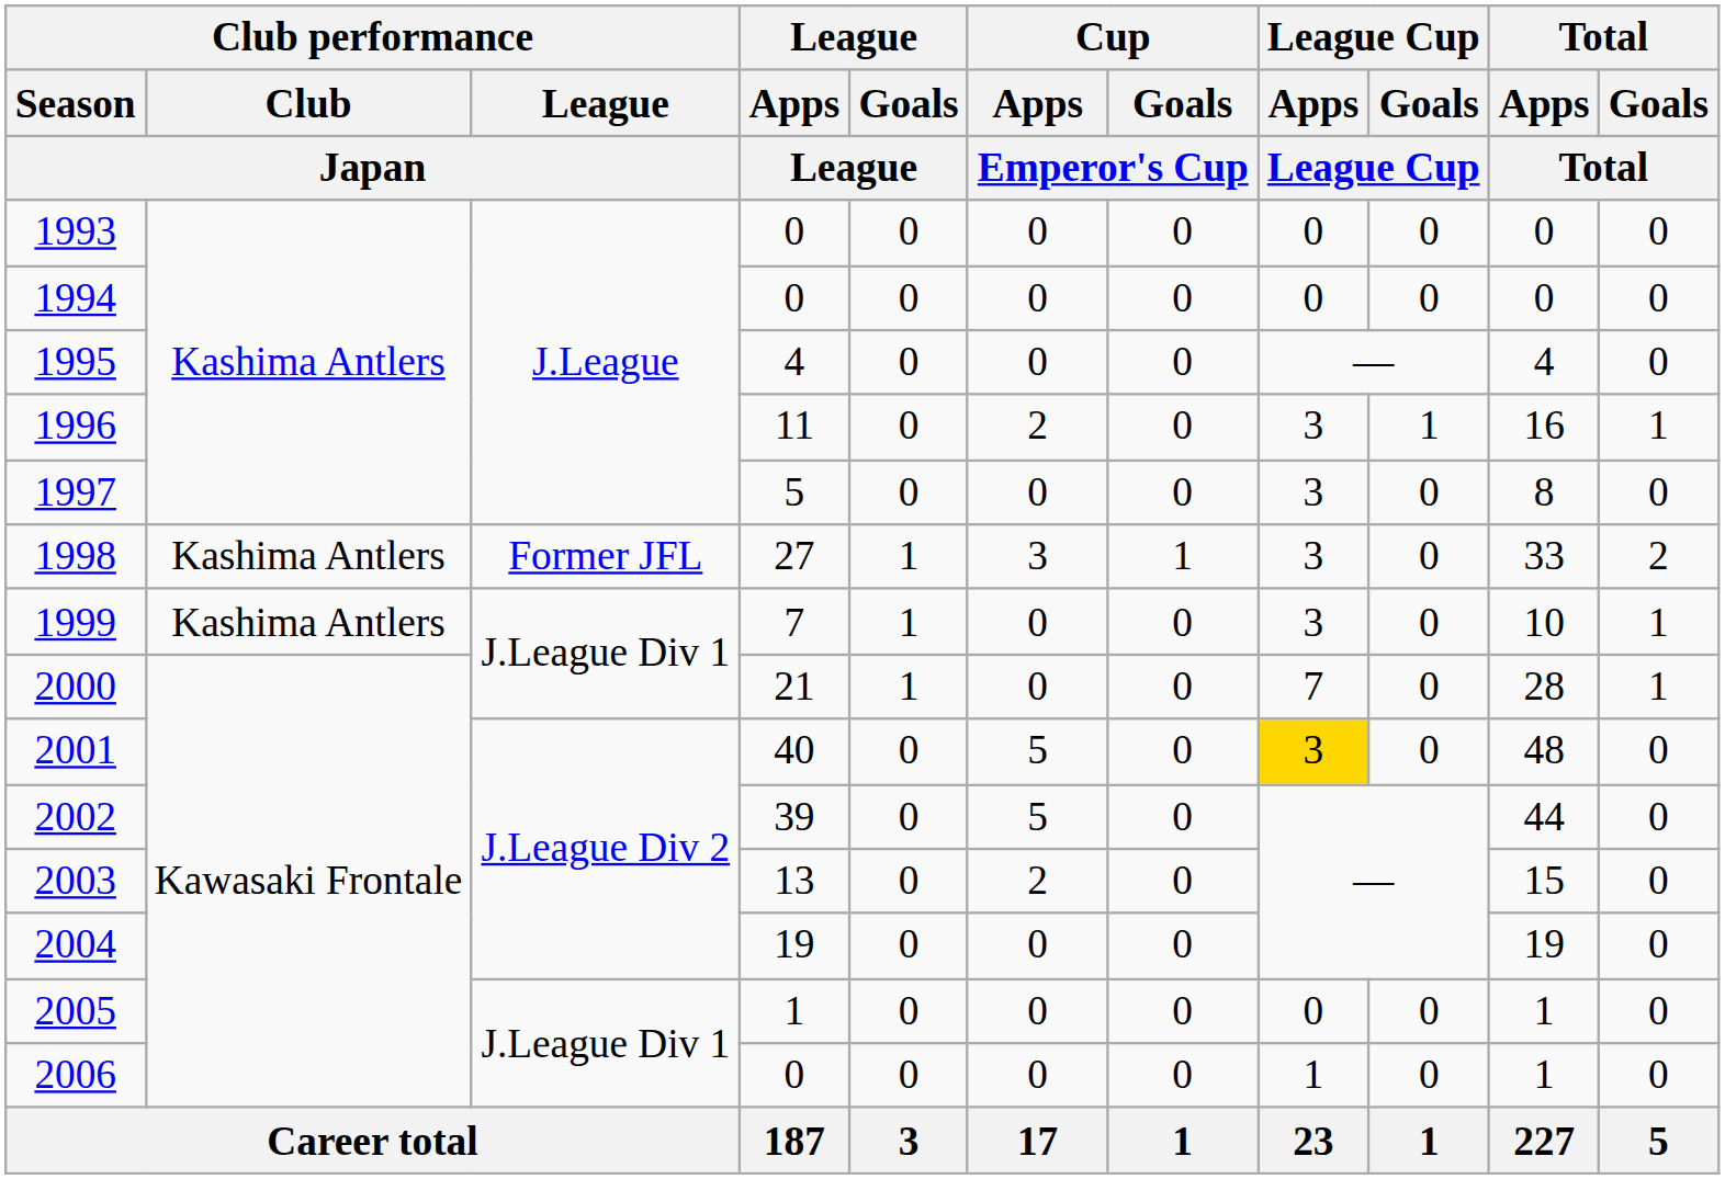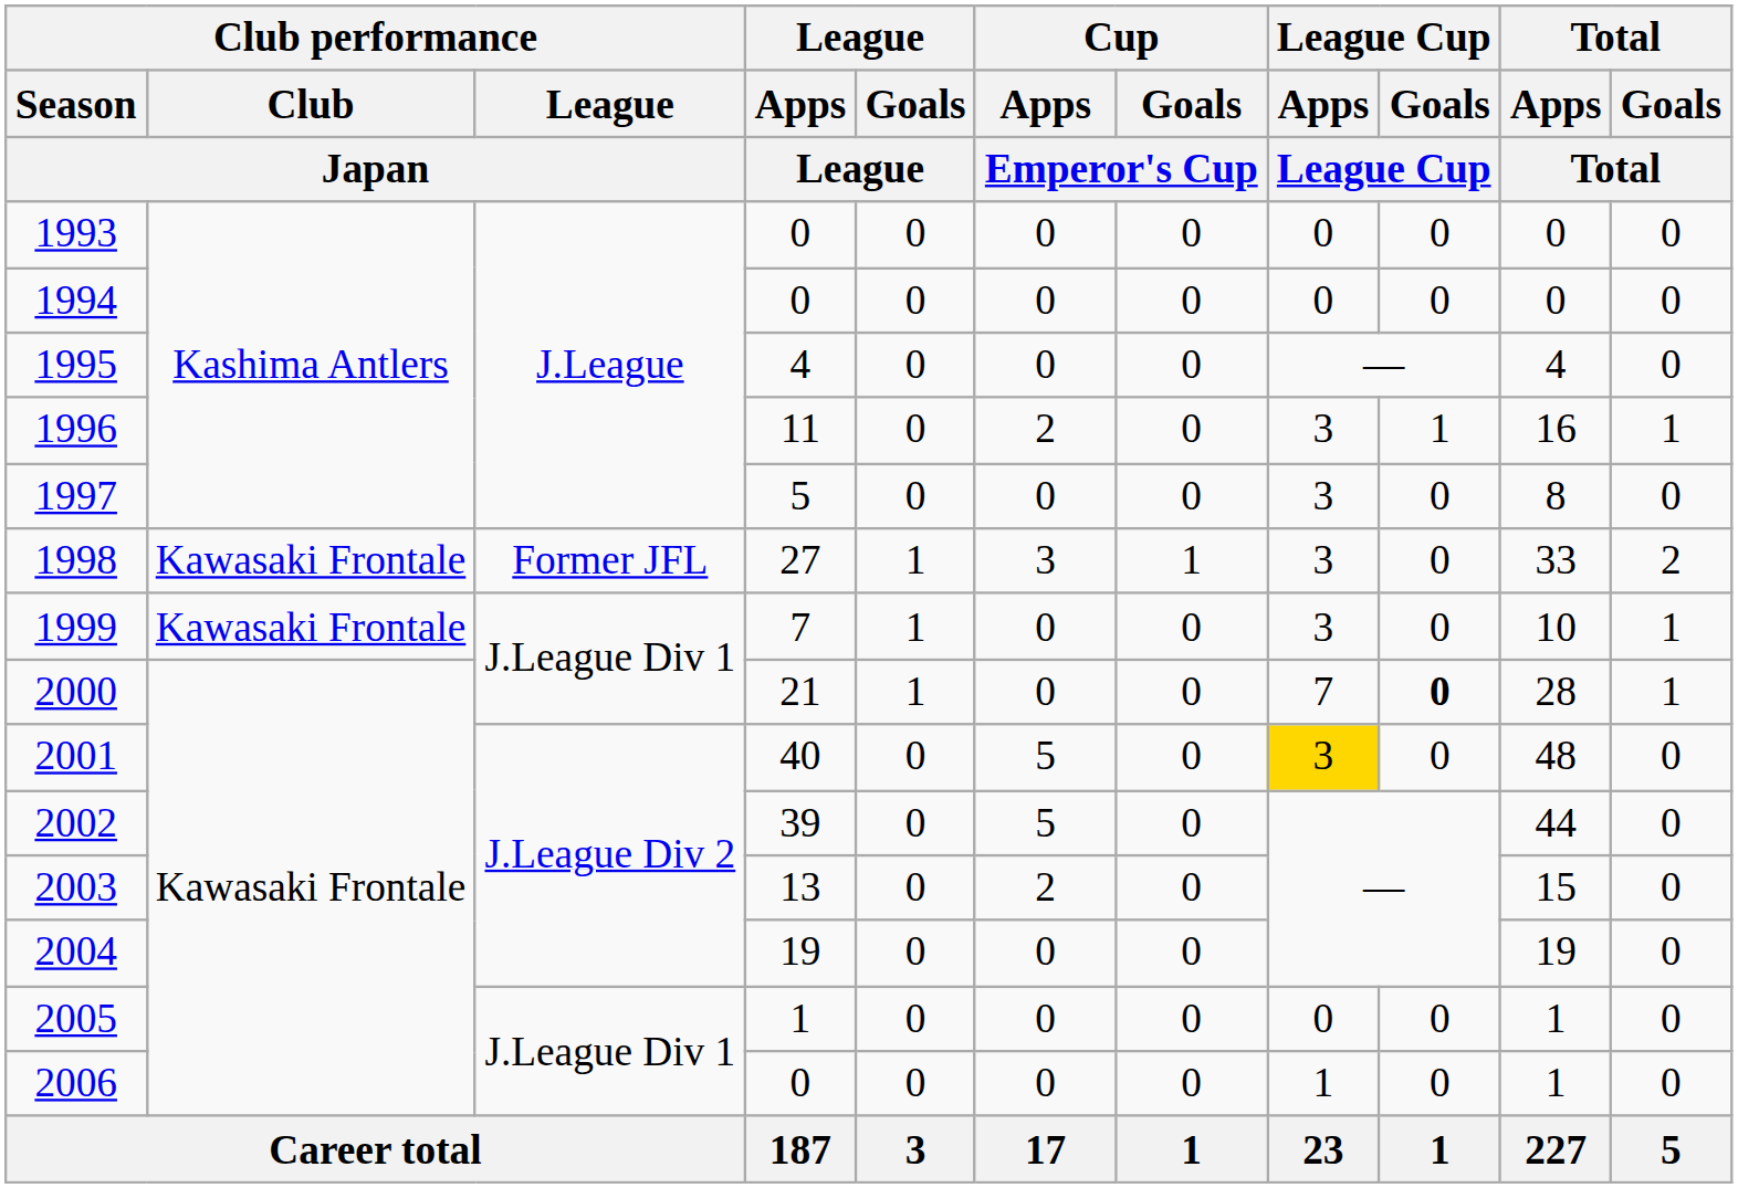1998 | Club performance / Club / Japan: Kashima Antlers -> Kawasaki Frontale
1999 | Club performance / Club / Japan: Kashima Antlers -> Kawasaki Frontale
2000 | League Cup / Goals / League Cup: normal -> bold
